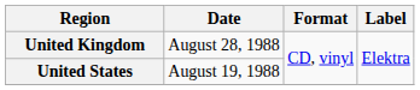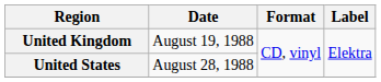United Kingdom | Date: August 28, 1988 -> August 19, 1988
United States | Date: August 19, 1988 -> August 28, 1988
